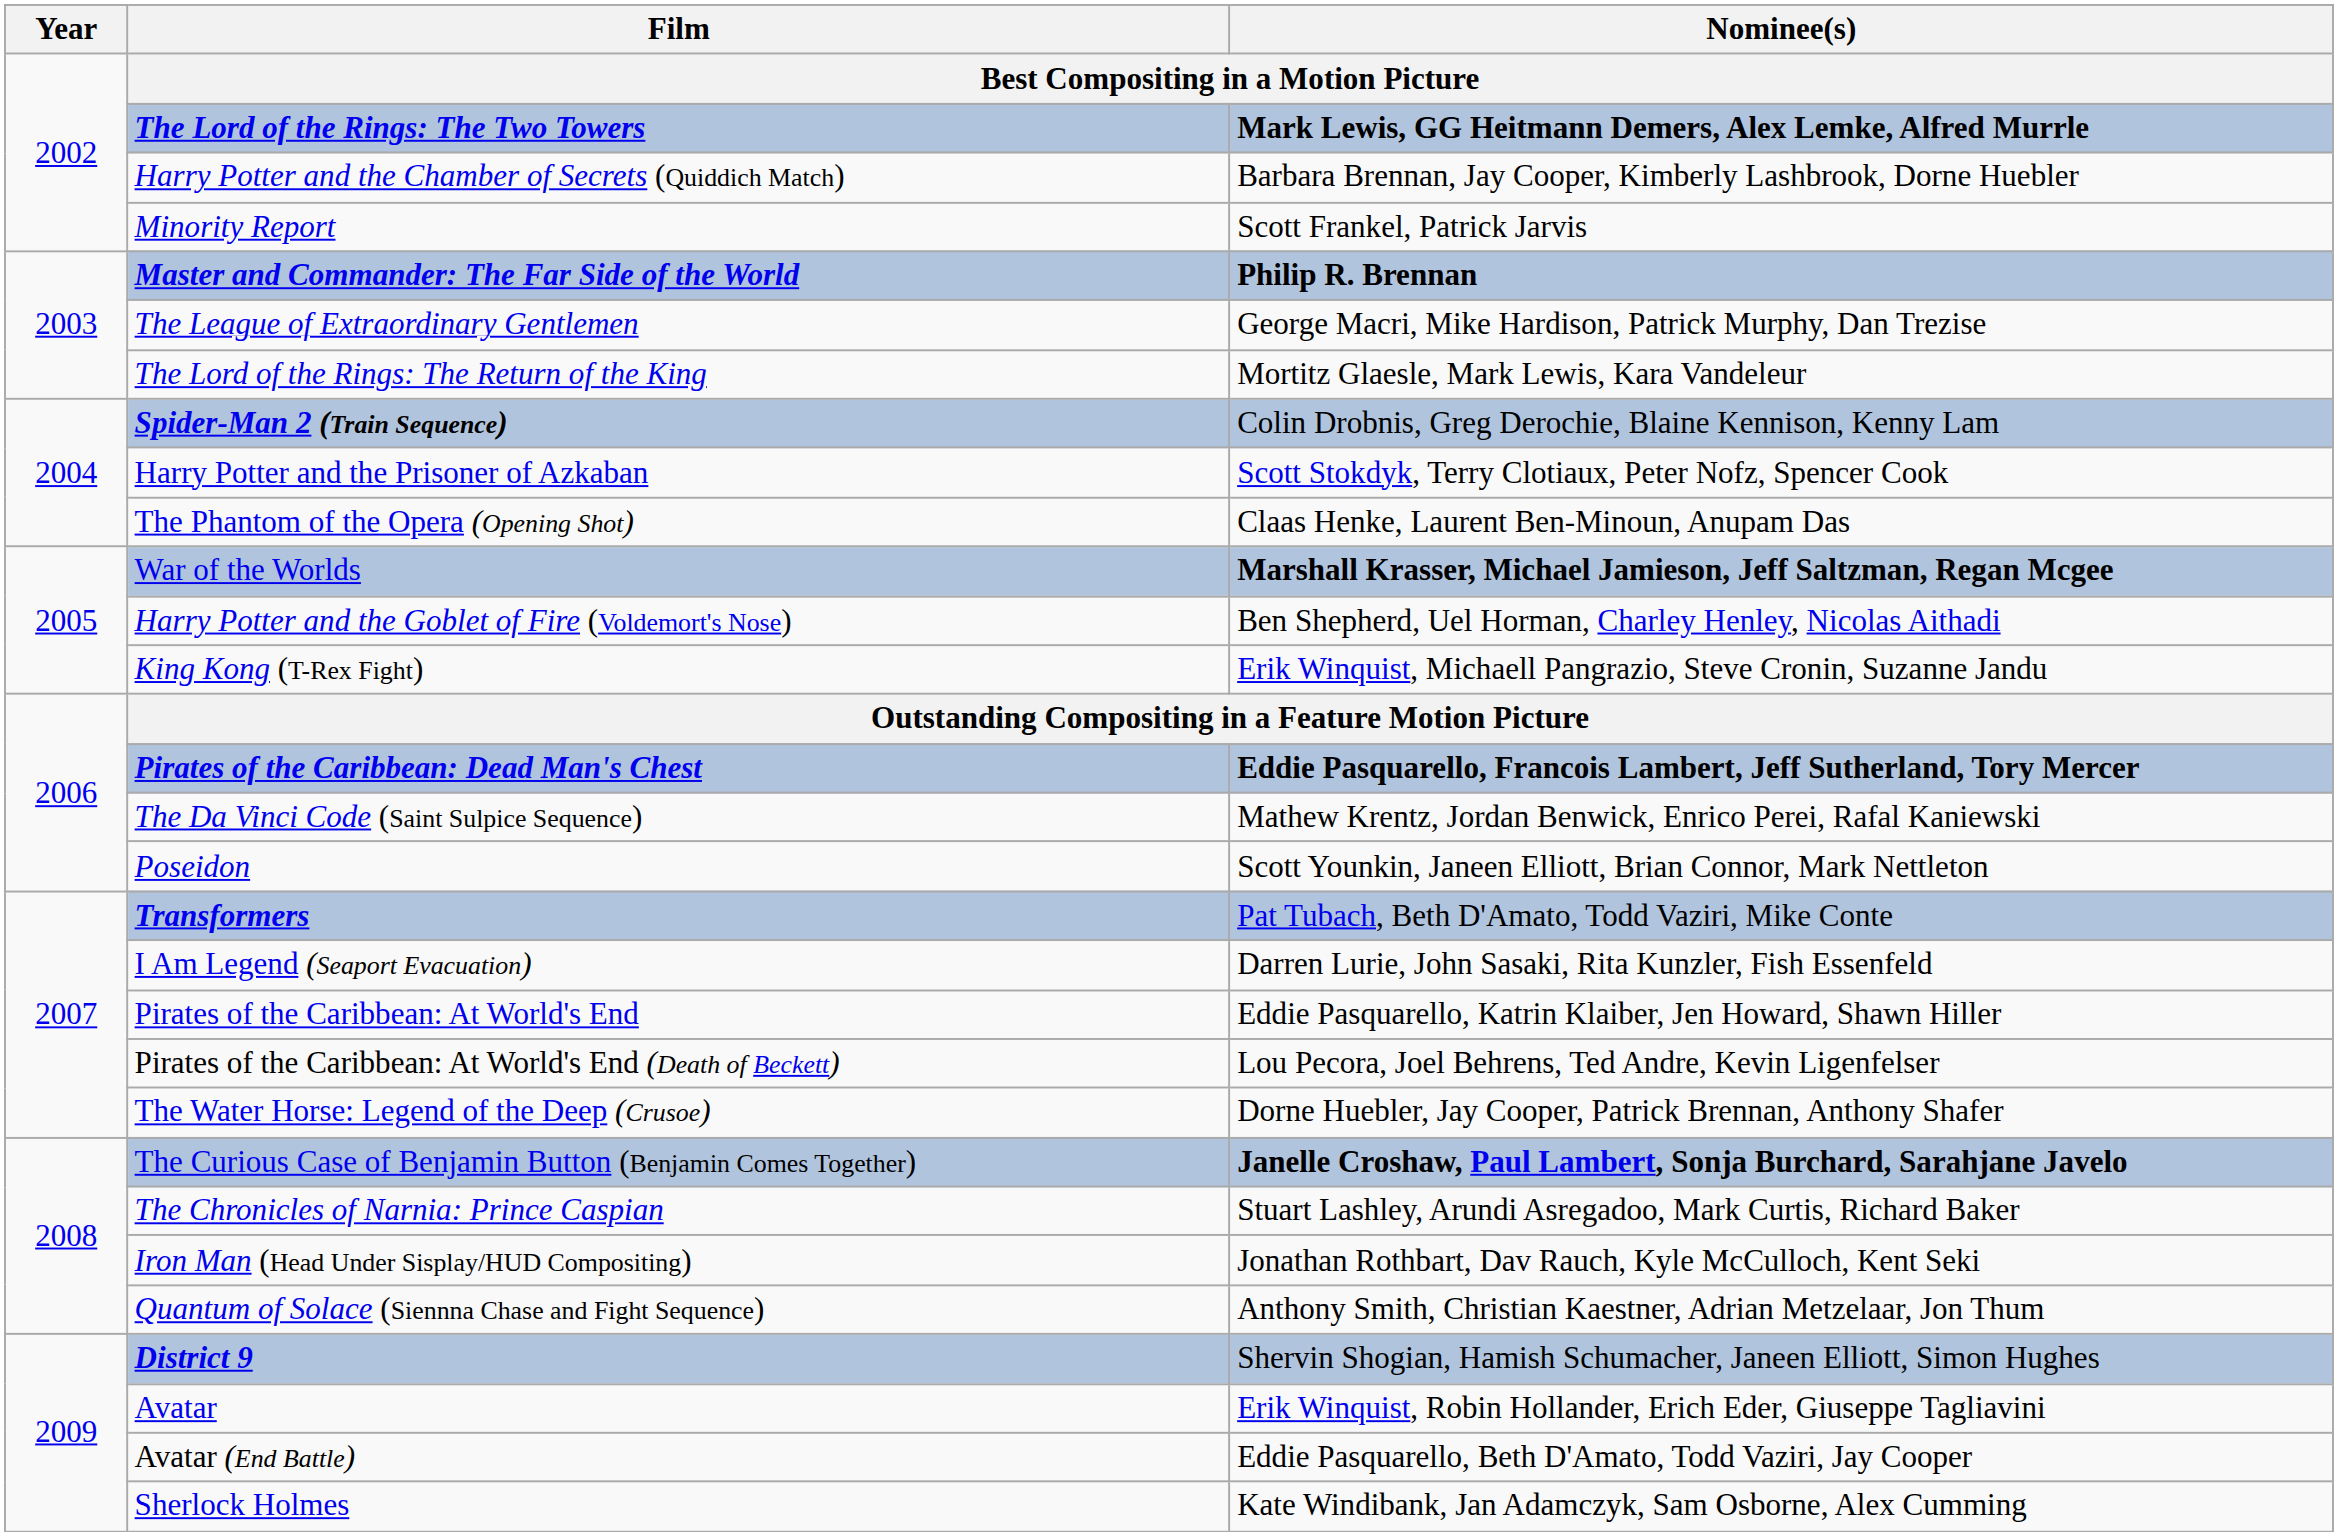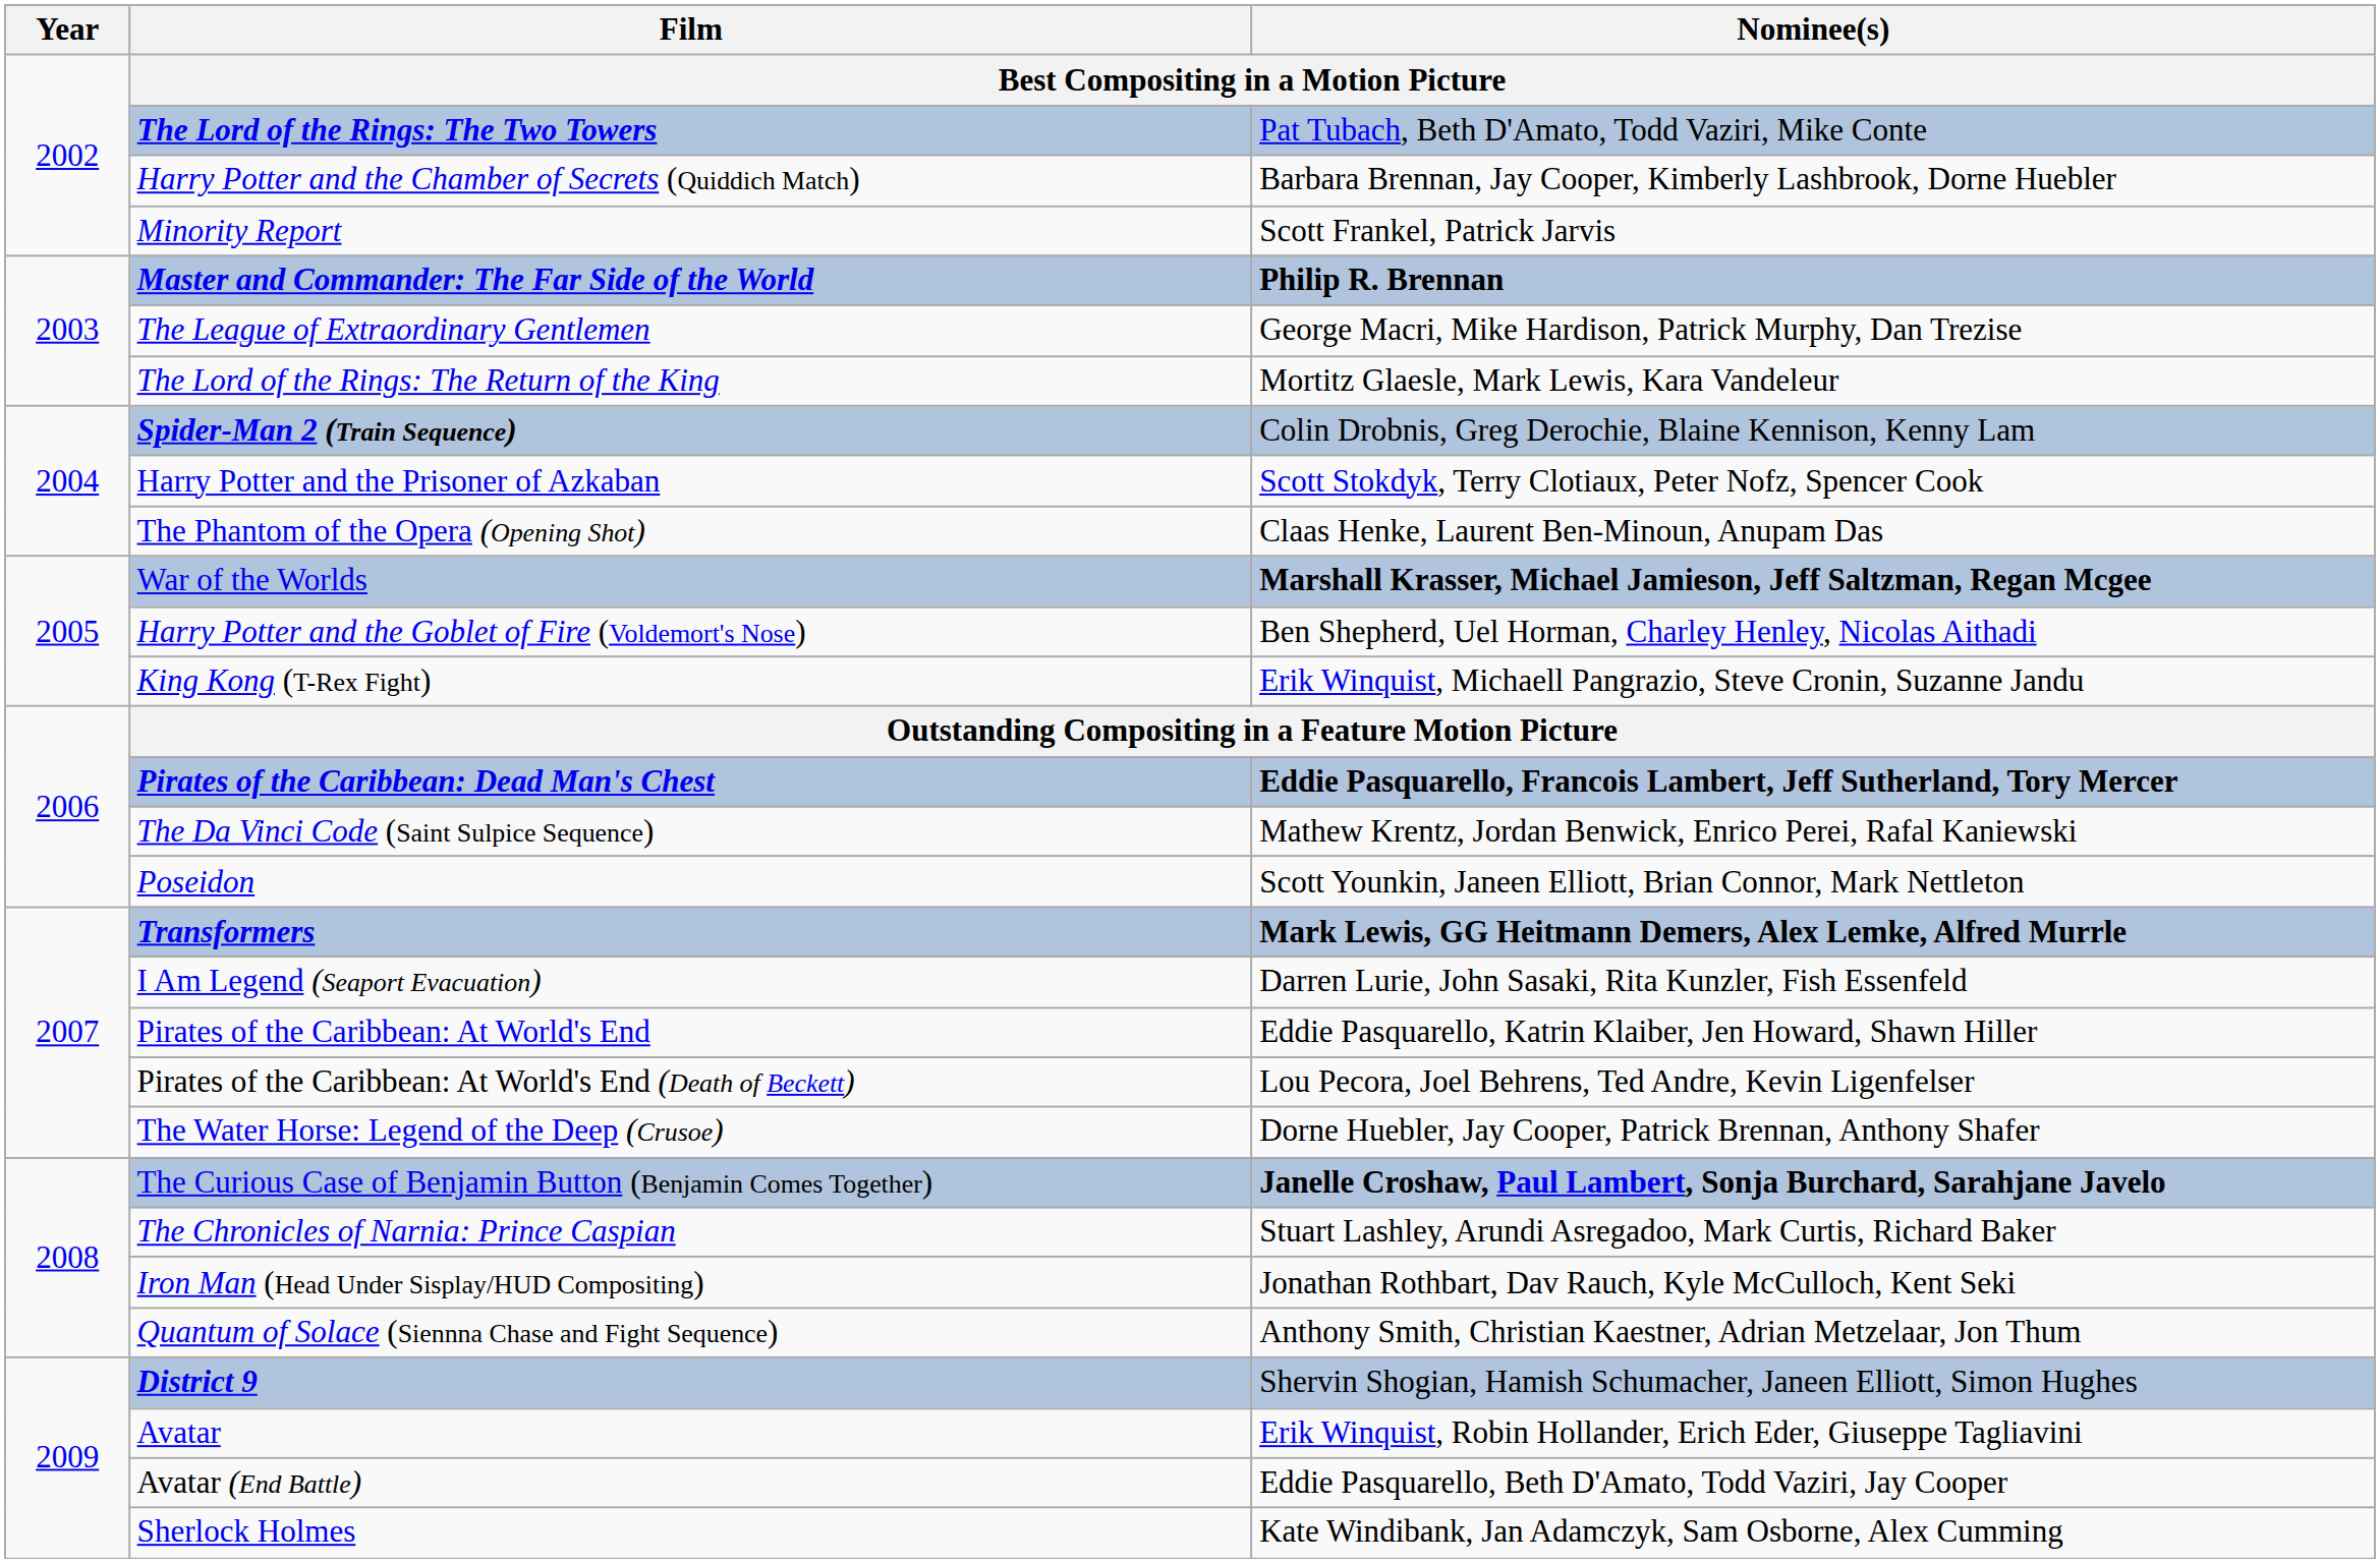The Lord of the Rings: The Two Towers | Nominee(s): Mark Lewis, GG Heitmann Demers, Alex Lemke, Alfred Murrle -> Pat Tubach, Beth D'Amato, Todd Vaziri, Mike Conte
Transformers | Nominee(s): Pat Tubach, Beth D'Amato, Todd Vaziri, Mike Conte -> Mark Lewis, GG Heitmann Demers, Alex Lemke, Alfred Murrle
